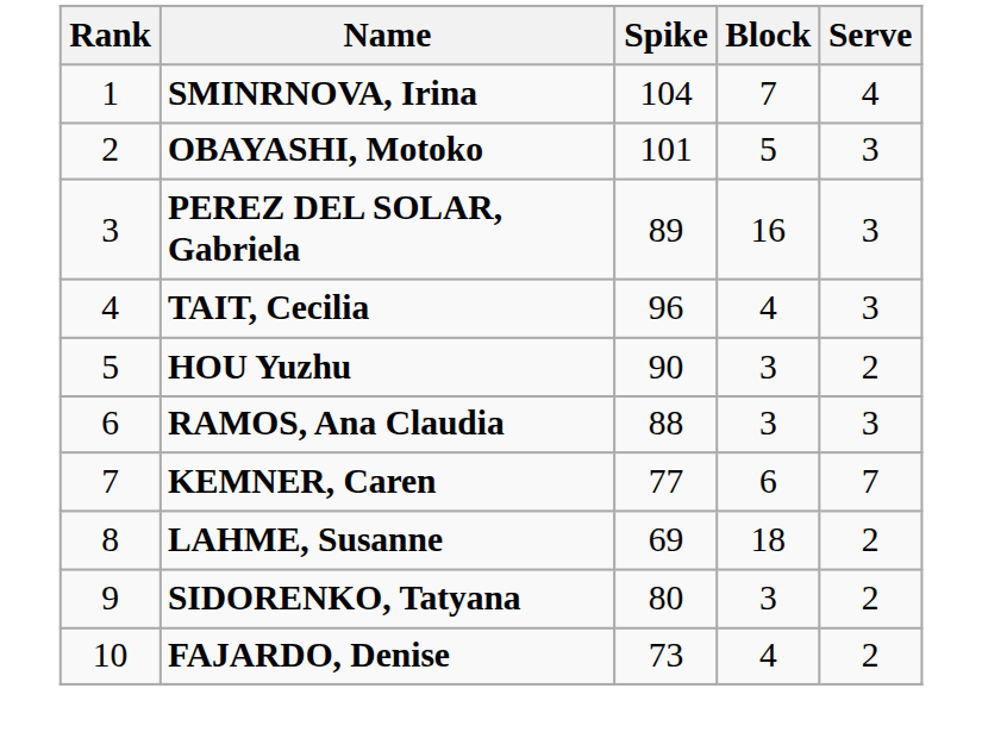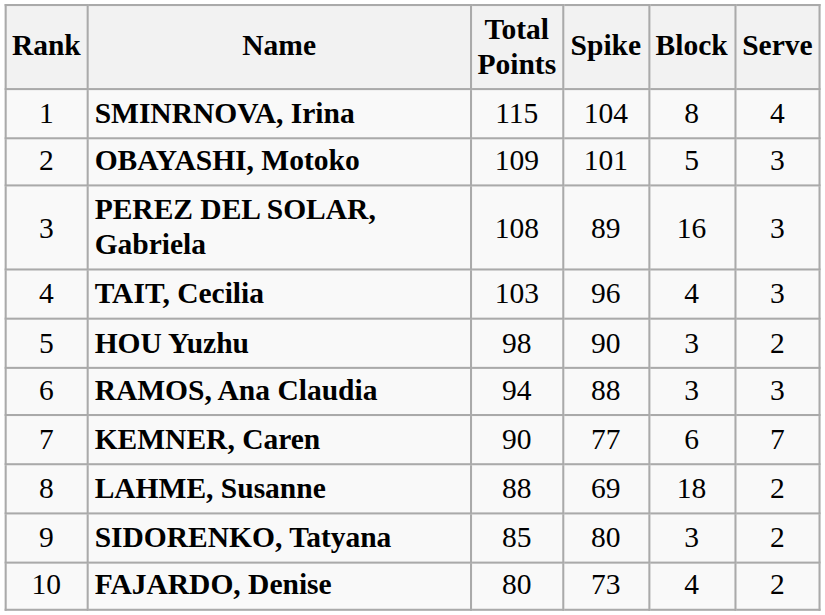+ column: Total Points | 115 | 109 | 108 | 103 | 98 | 94 | 90 | 88 | 85 | 80
SMINRNOVA, Irina | Block: 7 -> 8
